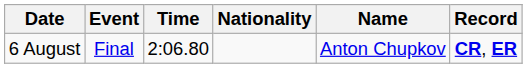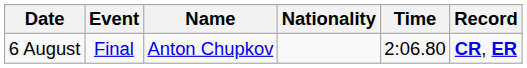columns swapped: Name <-> Time
